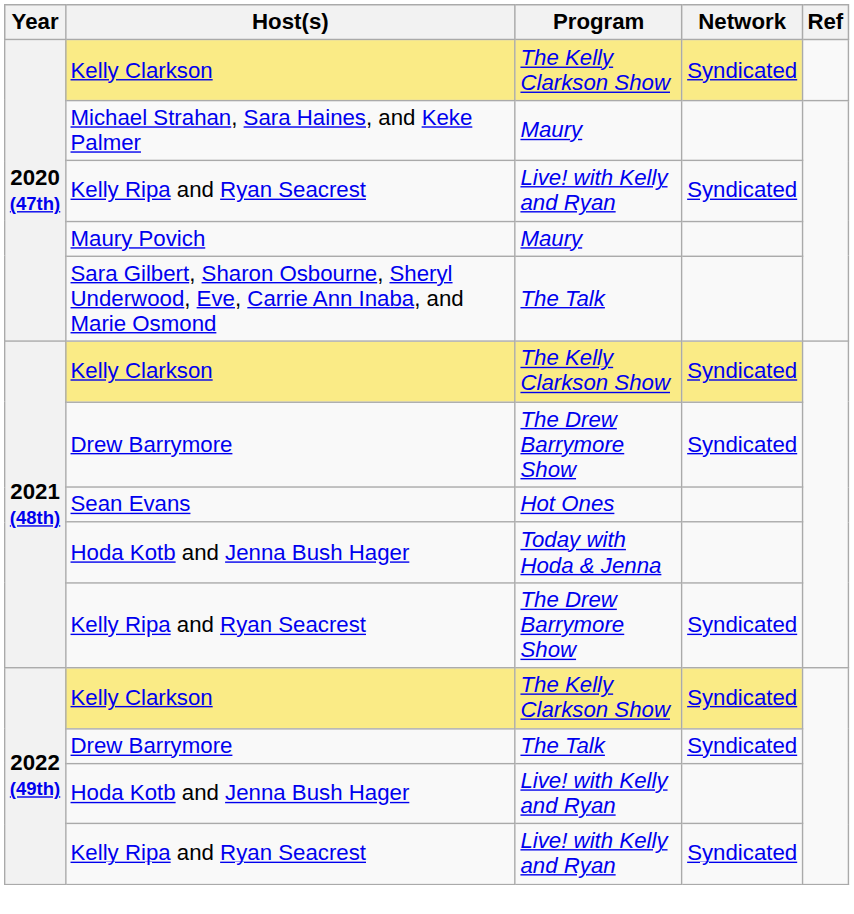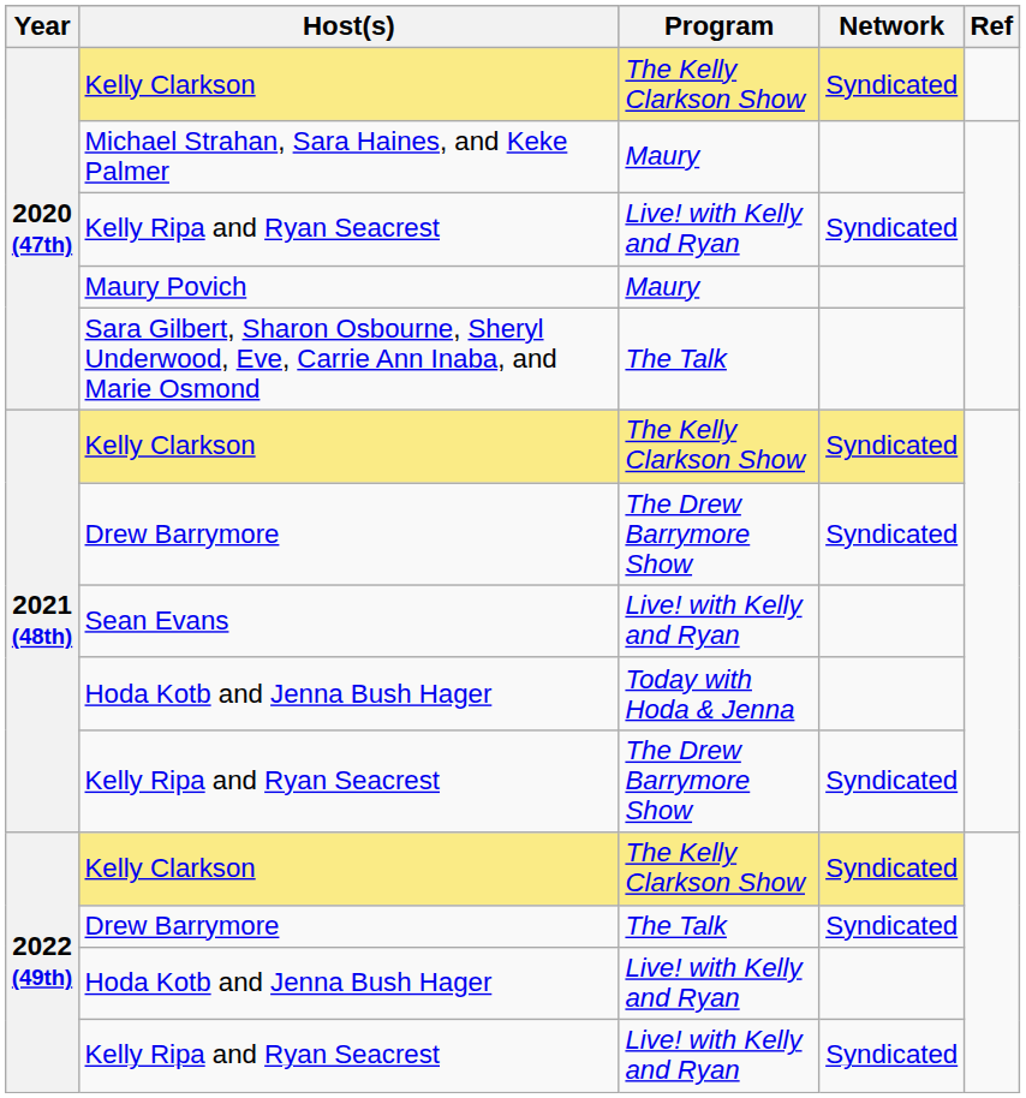Sean Evans | Program: Hot Ones -> Live! with Kelly and Ryan
